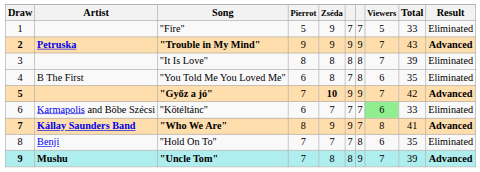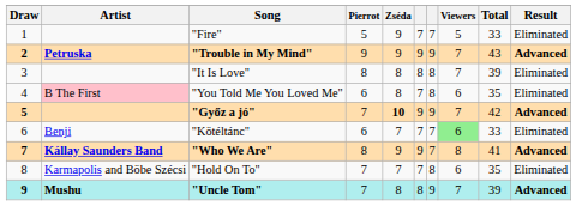"You Told Me You Loved Me" | Artist: no background -> pink background
"Kötéltánc" | Artist: Karmapolis and Böbe Szécsi -> Benji
"Hold On To" | Artist: Benji -> Karmapolis and Böbe Szécsi
